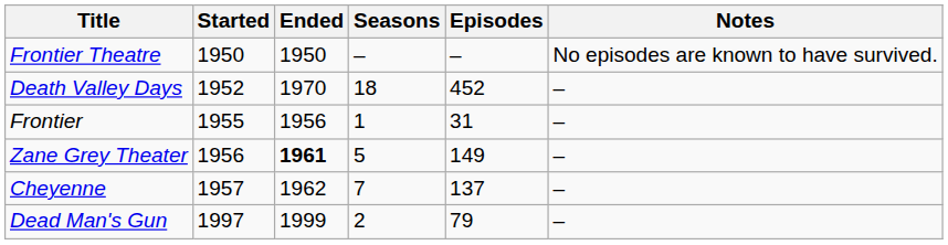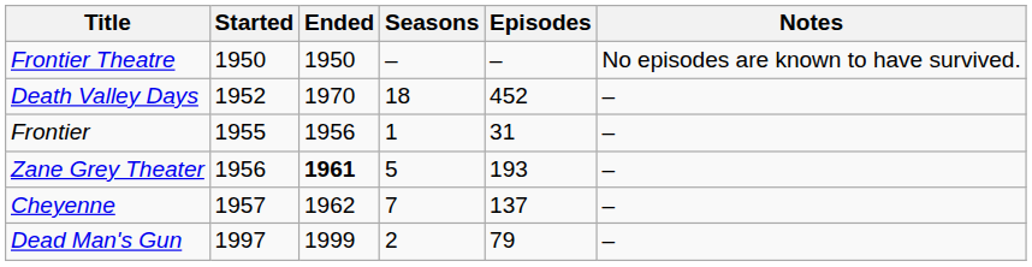Zane Grey Theater | Episodes: 149 -> 193
